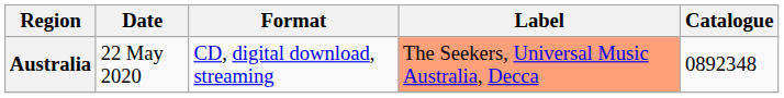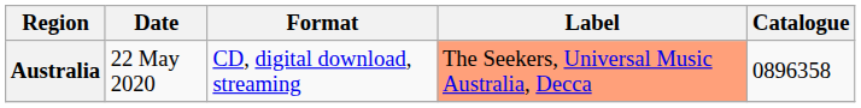Australia | Catalogue: 0892348 -> 0896358
